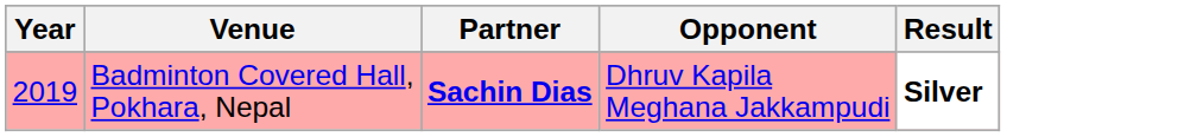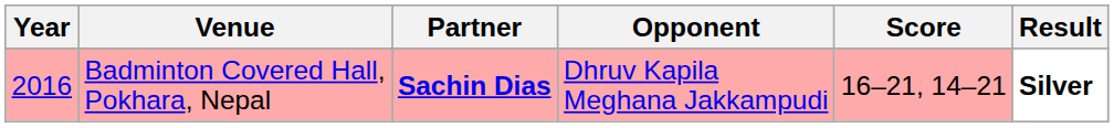+ column: Score | 16–21, 14–21
Badminton Covered Hall, Pokhara, Nepal | Year: 2019 -> 2016
